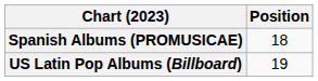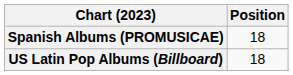US Latin Pop Albums (Billboard) | Position: 19 -> 18
